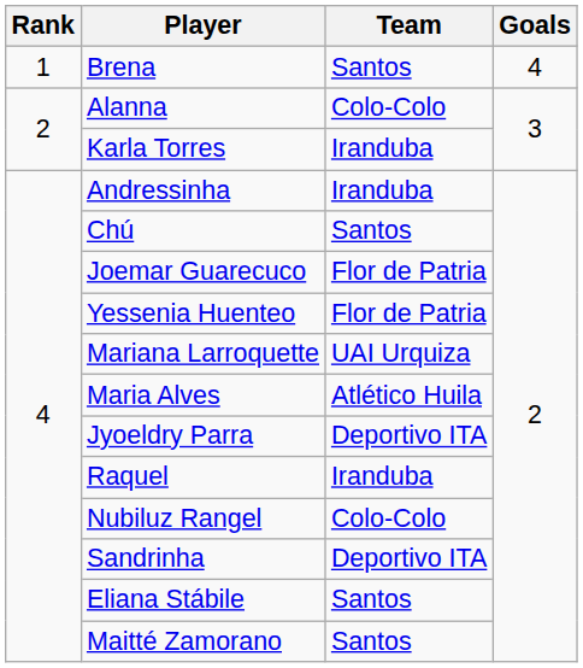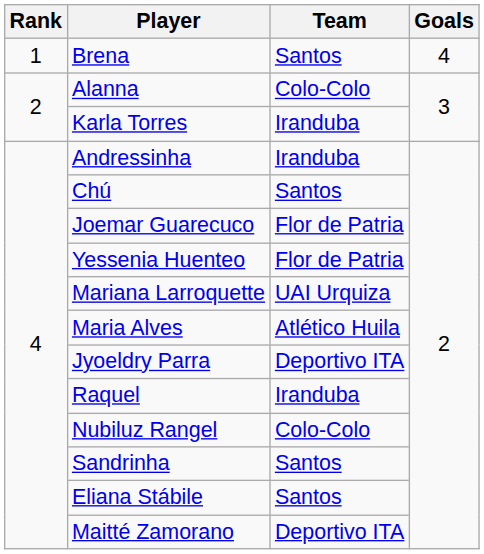Sandrinha | Team: Deportivo ITA -> Santos
Maitté Zamorano | Team: Santos -> Deportivo ITA
